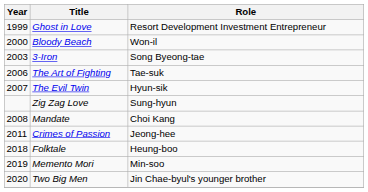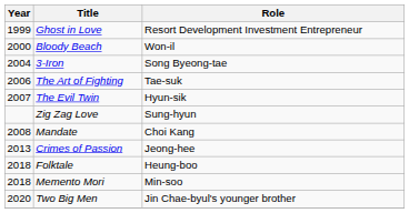3-Iron | Year: 2003 -> 2004
Crimes of Passion | Year: 2011 -> 2013
Memento Mori | Year: 2019 -> 2018
